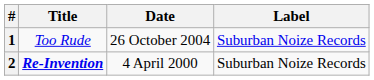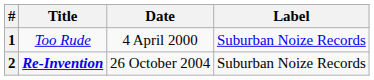1 | Date: 26 October 2004 -> 4 April 2000
2 | Date: 4 April 2000 -> 26 October 2004
